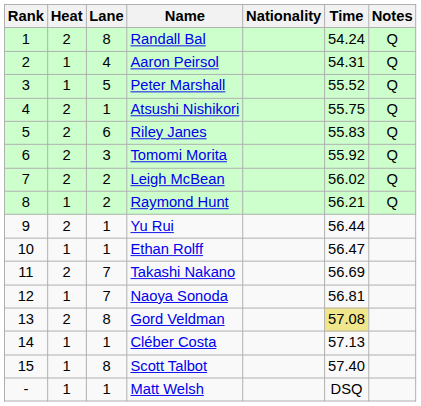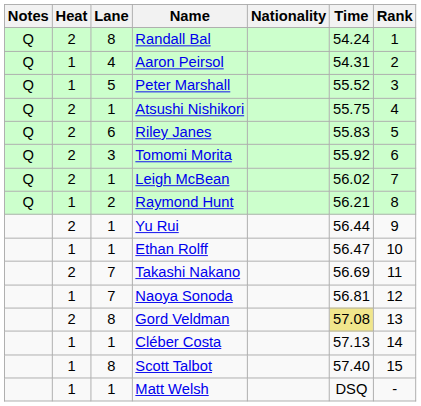columns swapped: Rank <-> Notes
Leigh McBean | Lane: 2 -> 1
